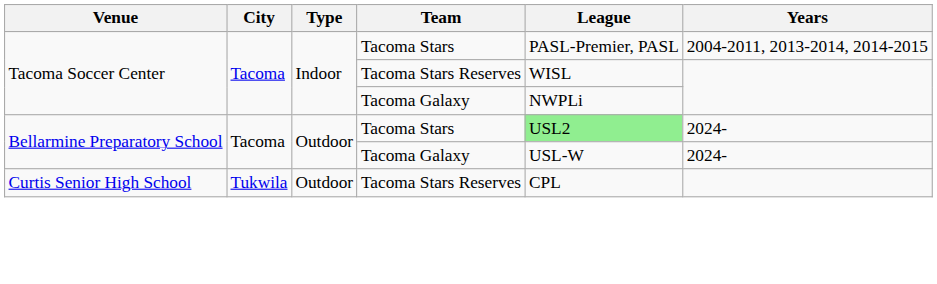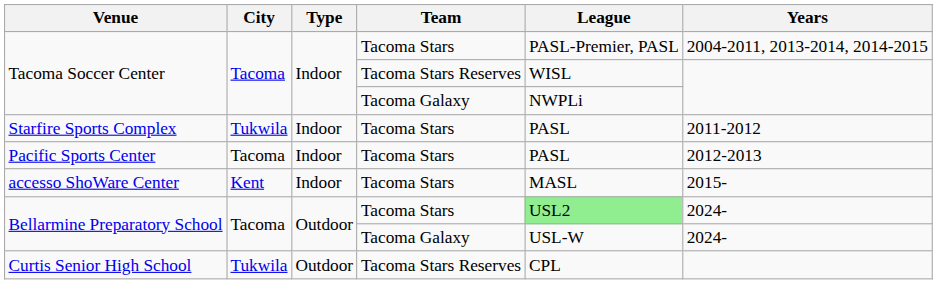+ row: Starfire Sports Complex | Tukwila | Indoor | Tacoma Stars | PASL | 2011-2012
+ row: Pacific Sports Center | Tacoma | Indoor | Tacoma Stars | PASL | 2012-2013
+ row: accesso ShoWare Center | Kent | Indoor | Tacoma Stars | MASL | 2015-
